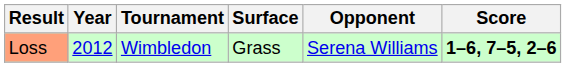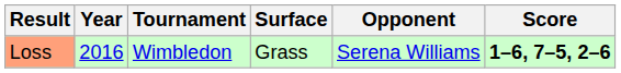Loss | Year: 2012 -> 2016
